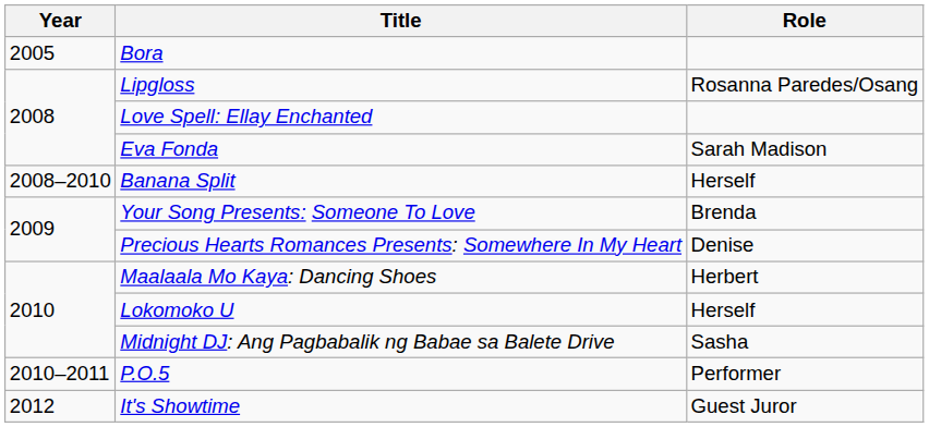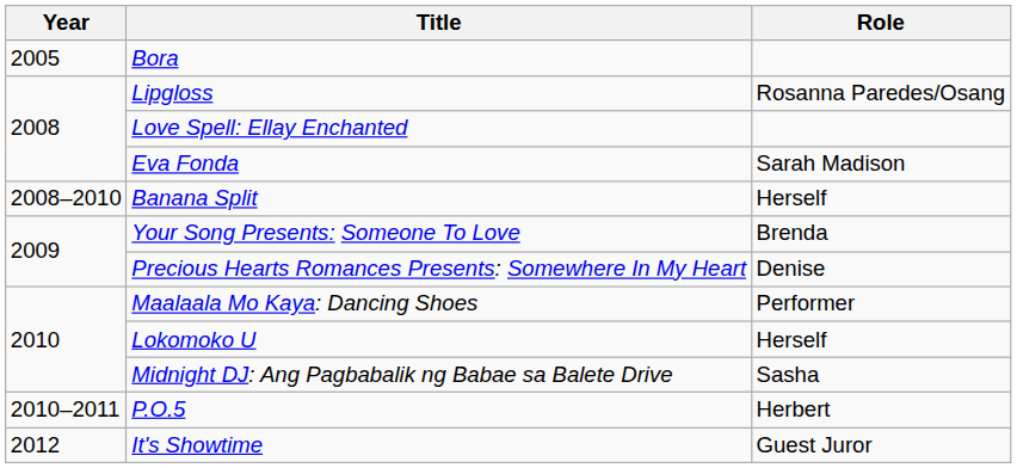Maalaala Mo Kaya: Dancing Shoes | Role: Herbert -> Performer
P.O.5 | Role: Performer -> Herbert
